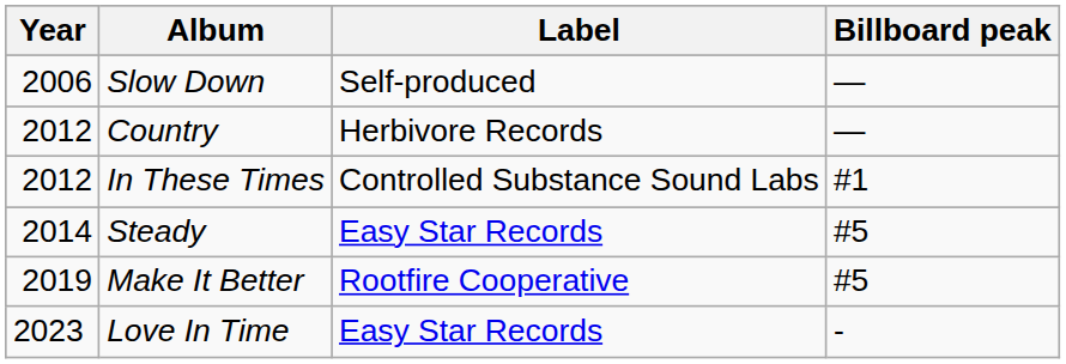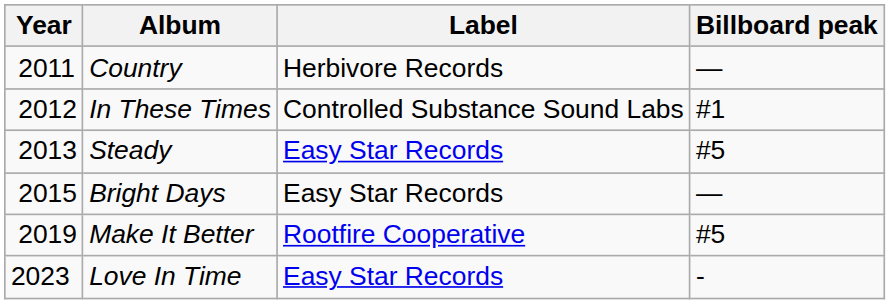- row: 2006 | Slow Down | Self-produced | —
Country | Year: 2012 -> 2011
Steady | Year: 2014 -> 2013
+ row: 2015 | Bright Days | Easy Star Records | —
